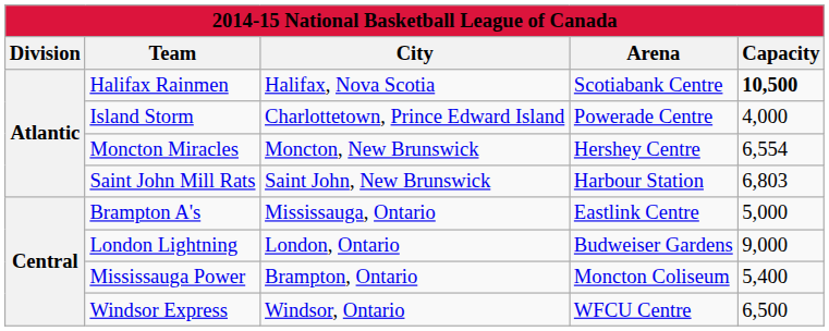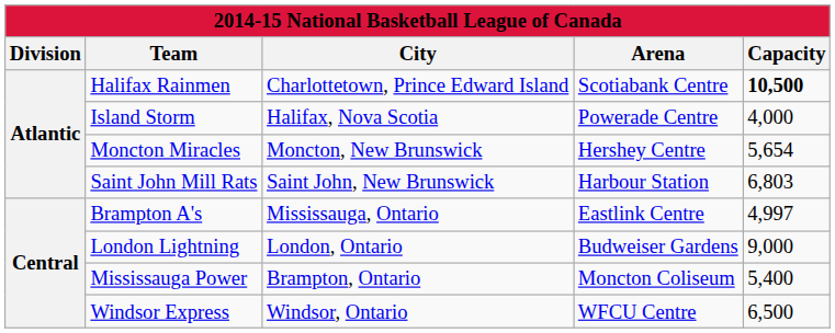Halifax Rainmen | City: Halifax, Nova Scotia -> Charlottetown, Prince Edward Island
Island Storm | City: Charlottetown, Prince Edward Island -> Halifax, Nova Scotia
Moncton Miracles | Capacity: 6,554 -> 5,654
Brampton A's | Capacity: 5,000 -> 4,997
